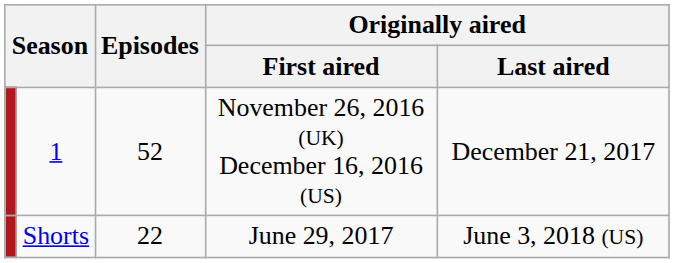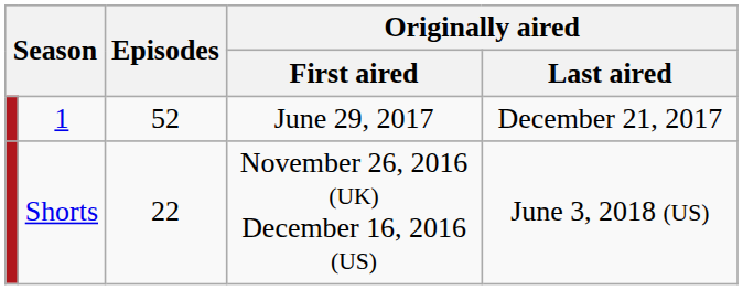1 | Originally aired / First aired: November 26, 2016 (UK) December 16, 2016 (US) -> June 29, 2017
Shorts | Originally aired / First aired: June 29, 2017 -> November 26, 2016 (UK) December 16, 2016 (US)
